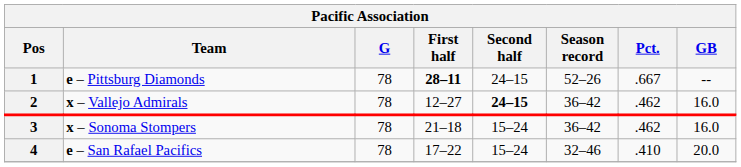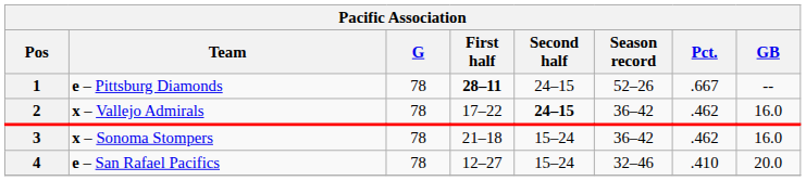2 | First half: 12–27 -> 17–22
4 | First half: 17–22 -> 12–27
